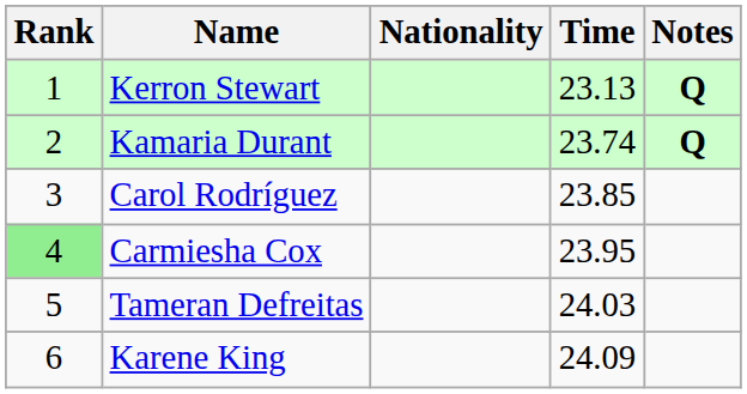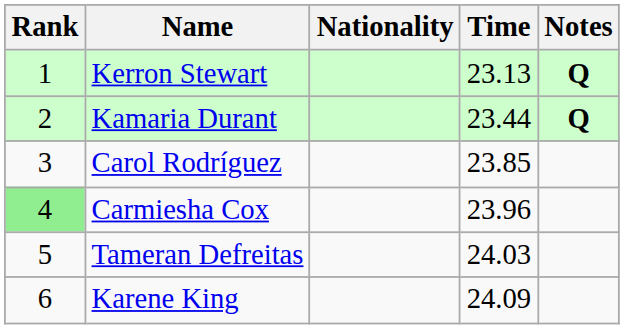Kamaria Durant | Time: 23.74 -> 23.44
Carmiesha Cox | Time: 23.95 -> 23.96
